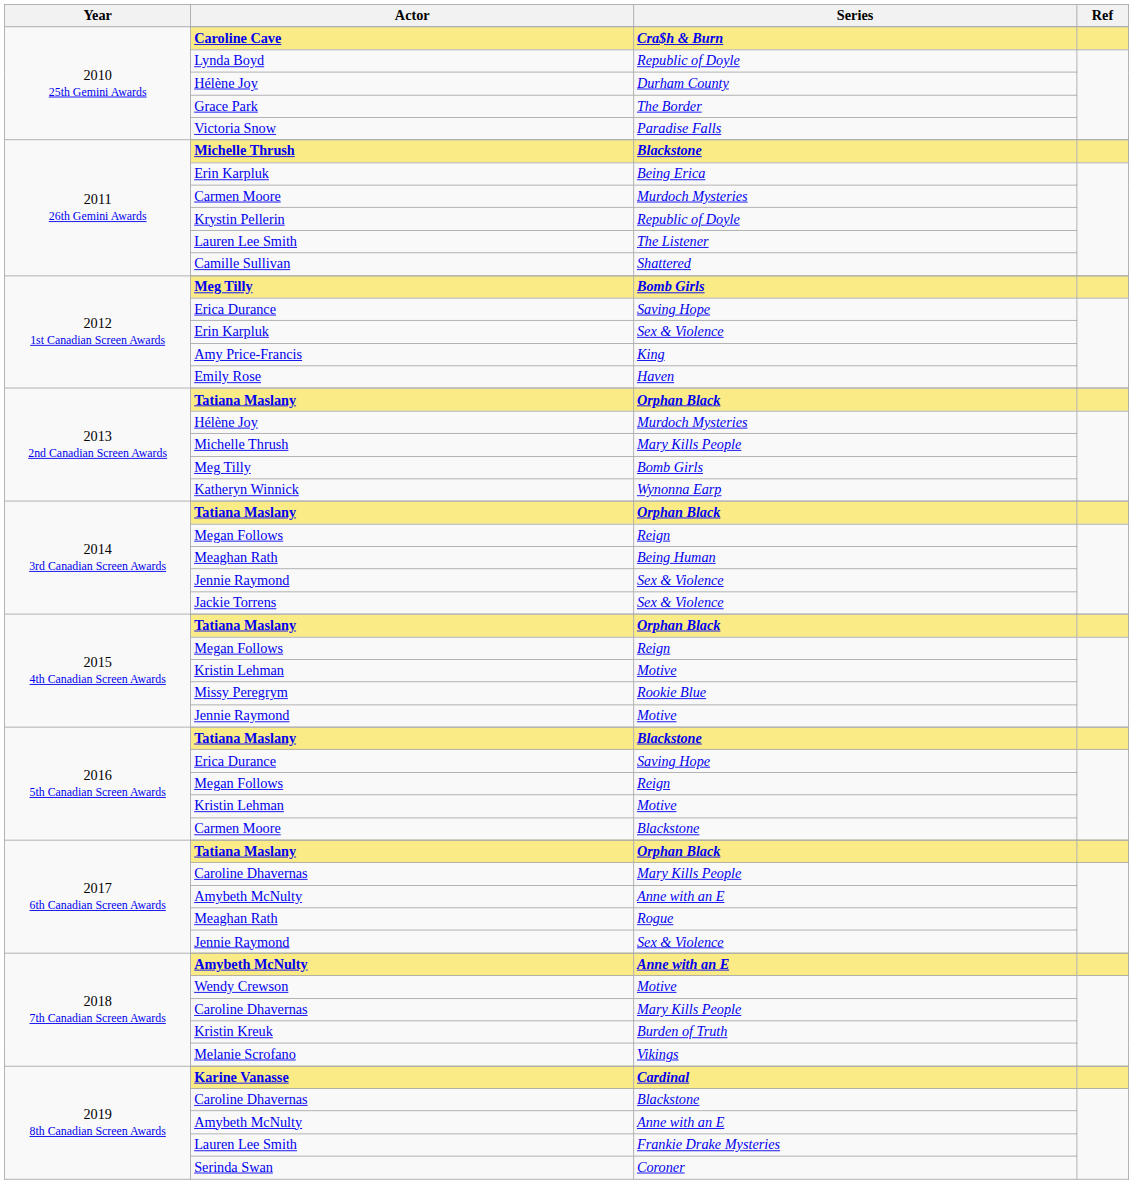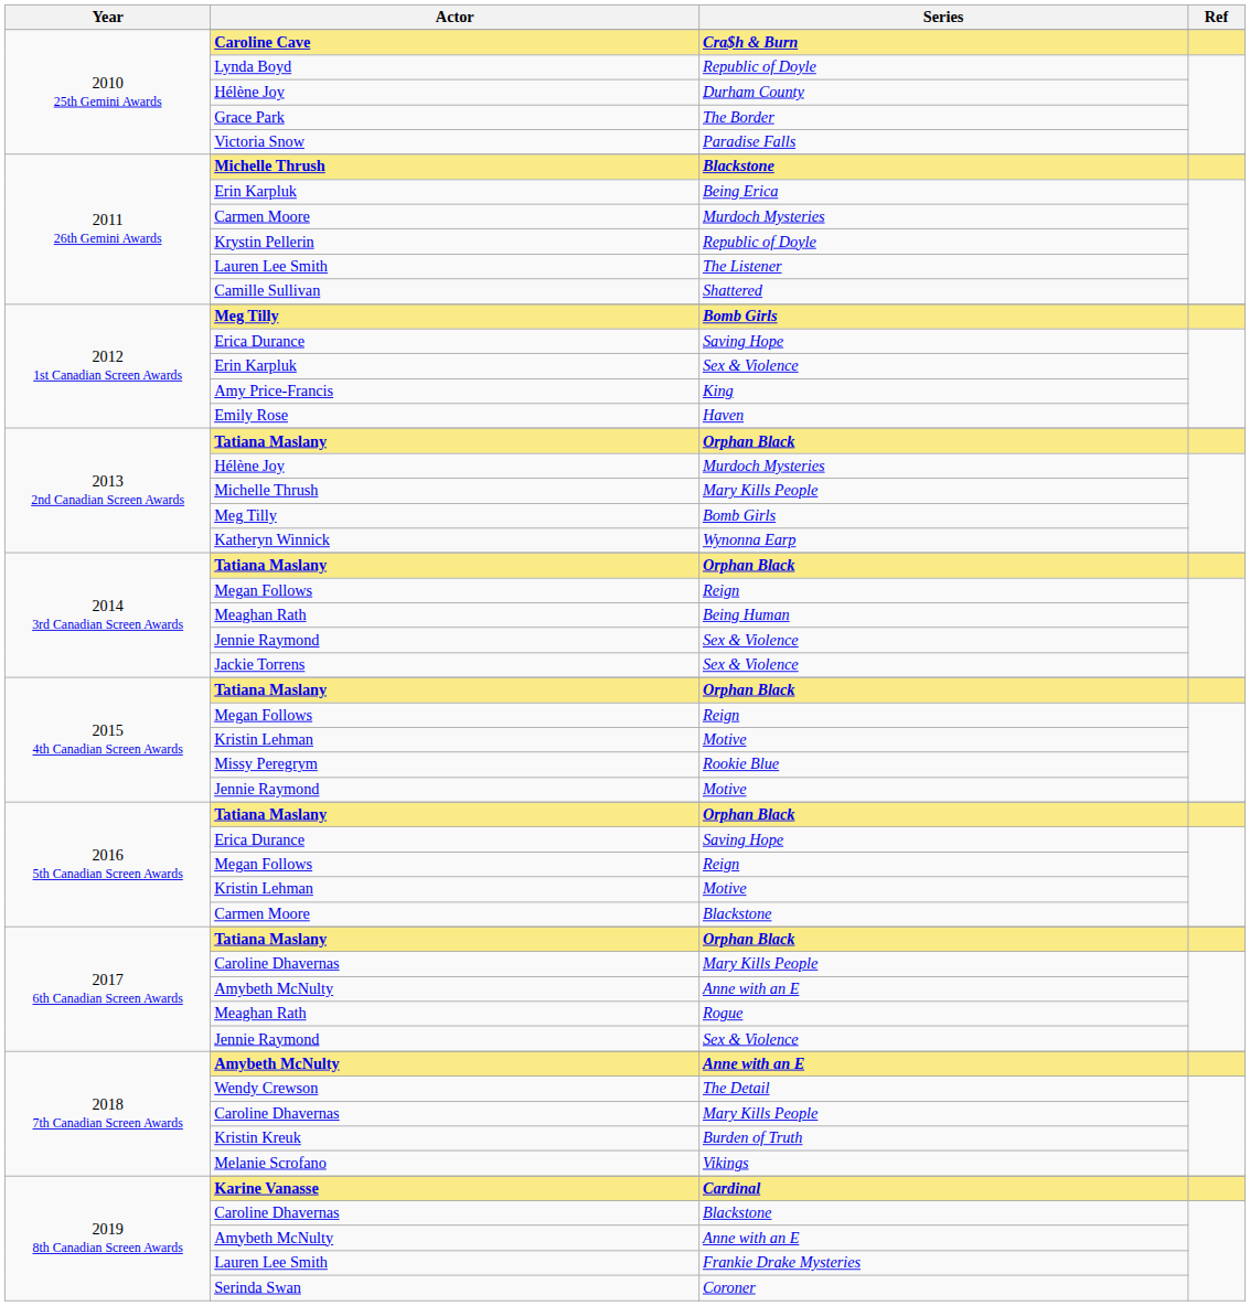2016 5th Canadian Screen Awards / Tatiana Maslany | Series: Blackstone -> Orphan Black
Wendy Crewson | Series: Motive -> The Detail
